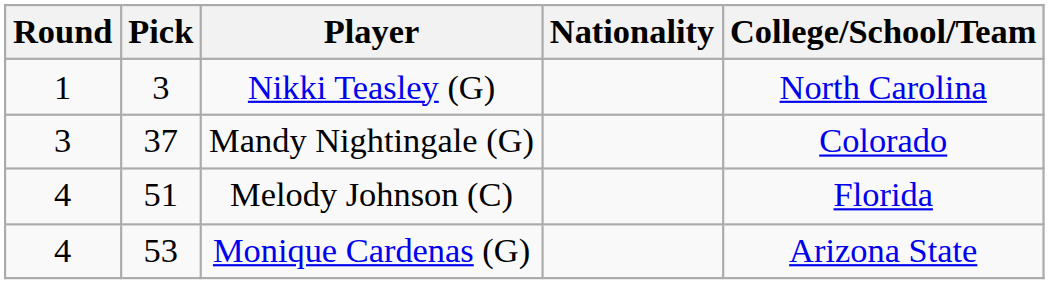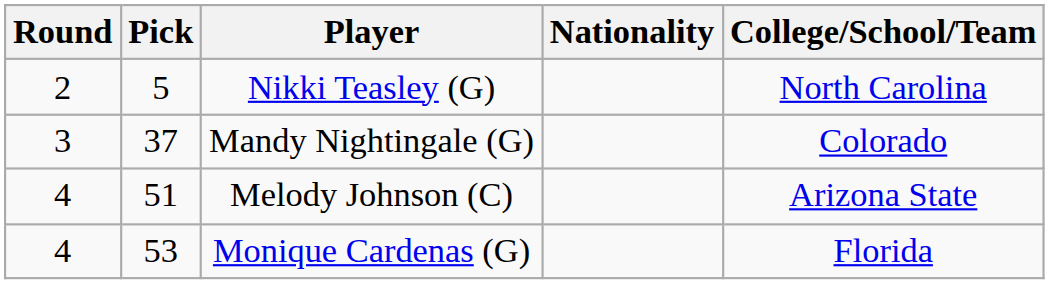Nikki Teasley (G) | Round: 1 -> 2
Nikki Teasley (G) | Pick: 3 -> 5
Melody Johnson (C) | College/School/Team: Florida -> Arizona State
Monique Cardenas (G) | College/School/Team: Arizona State -> Florida
